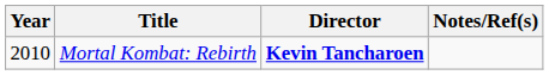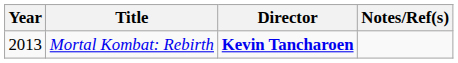Mortal Kombat: Rebirth | Year: 2010 -> 2013
